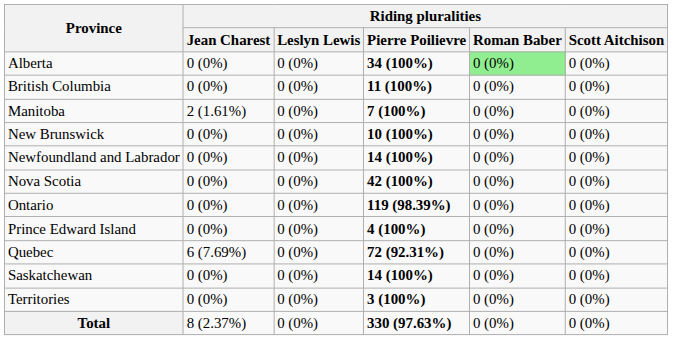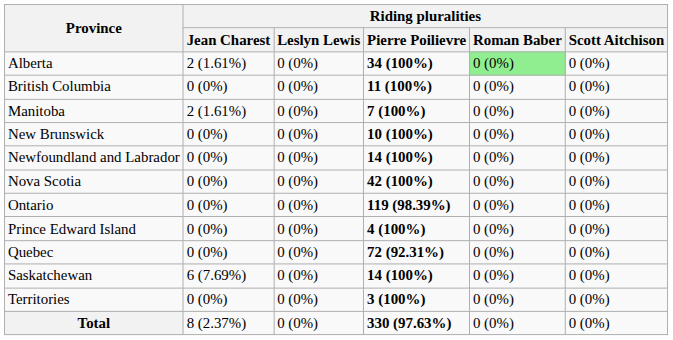Alberta | Riding pluralities / Jean Charest: 0 (0%) -> 2 (1.61%)
Quebec | Riding pluralities / Jean Charest: 6 (7.69%) -> 0 (0%)
Saskatchewan | Riding pluralities / Jean Charest: 0 (0%) -> 6 (7.69%)
